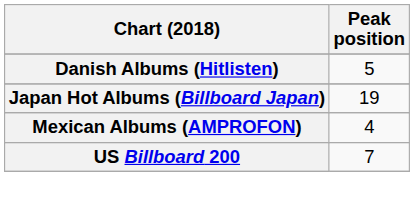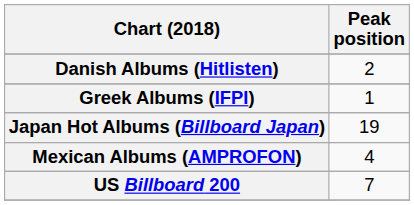Danish Albums (Hitlisten) | Peak position: 5 -> 2
+ row: Greek Albums (IFPI) | 1
